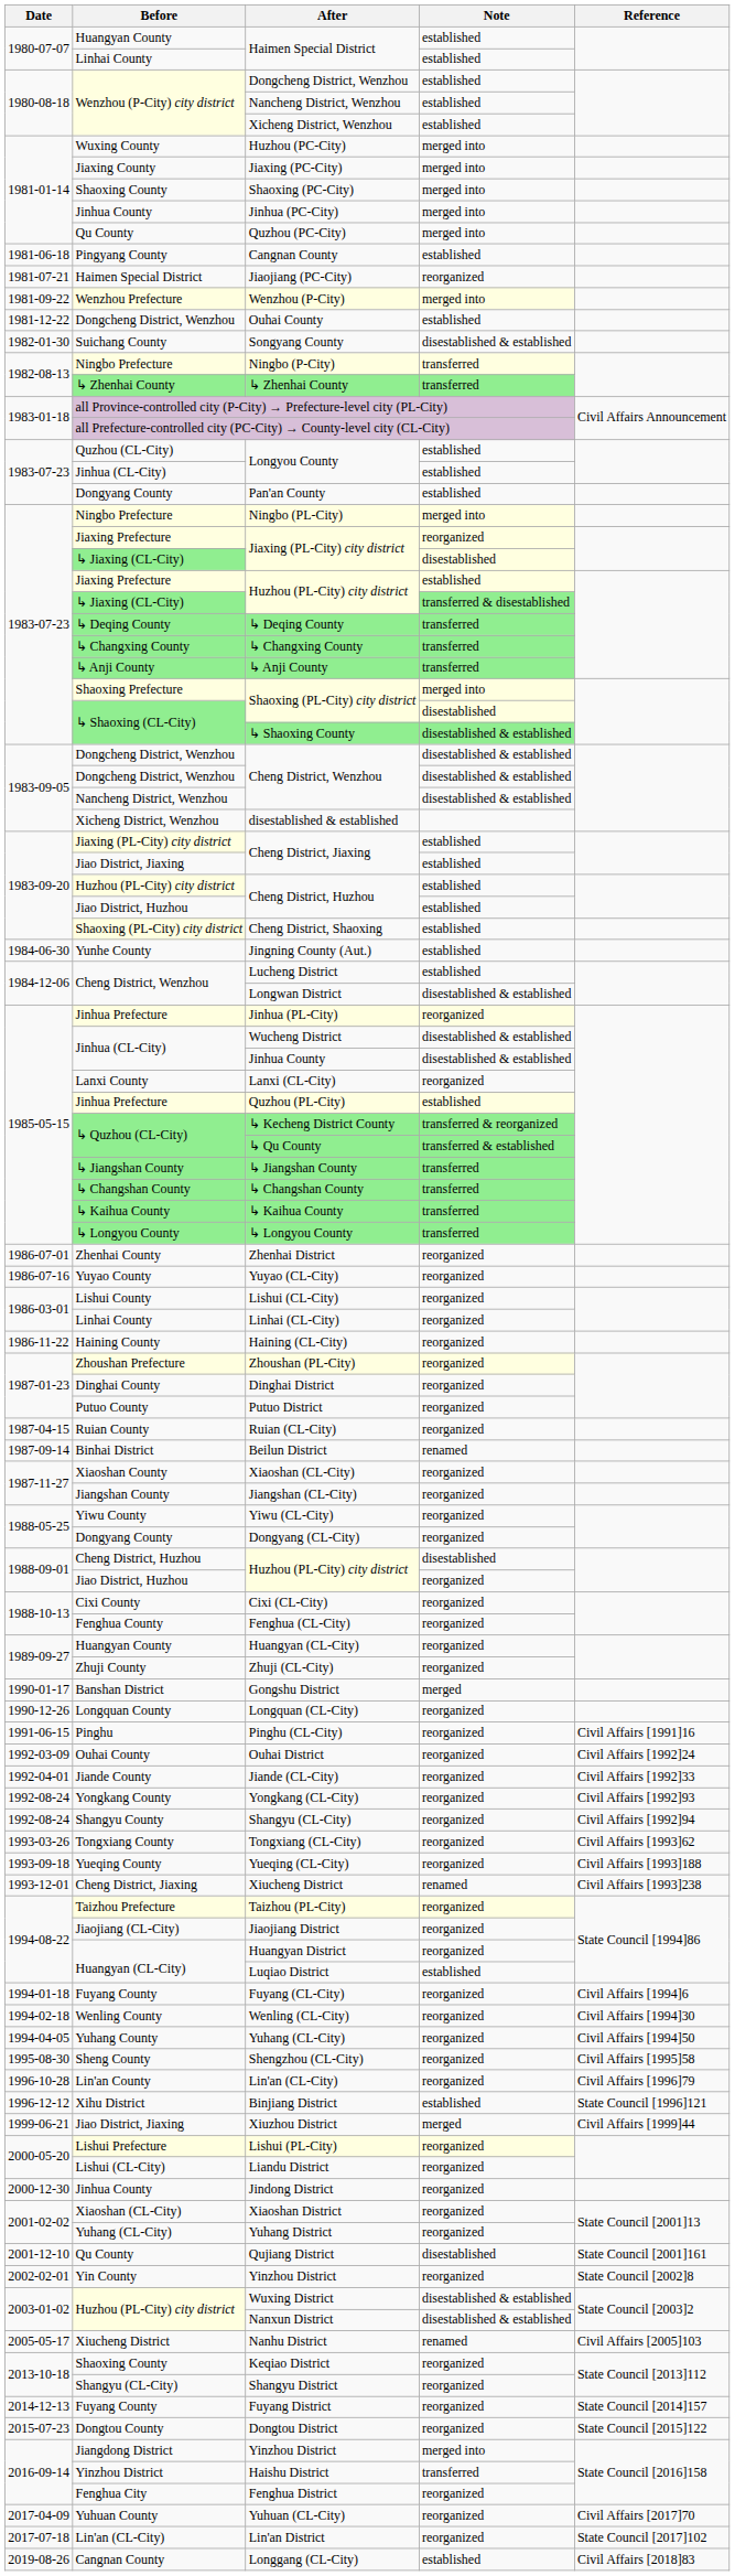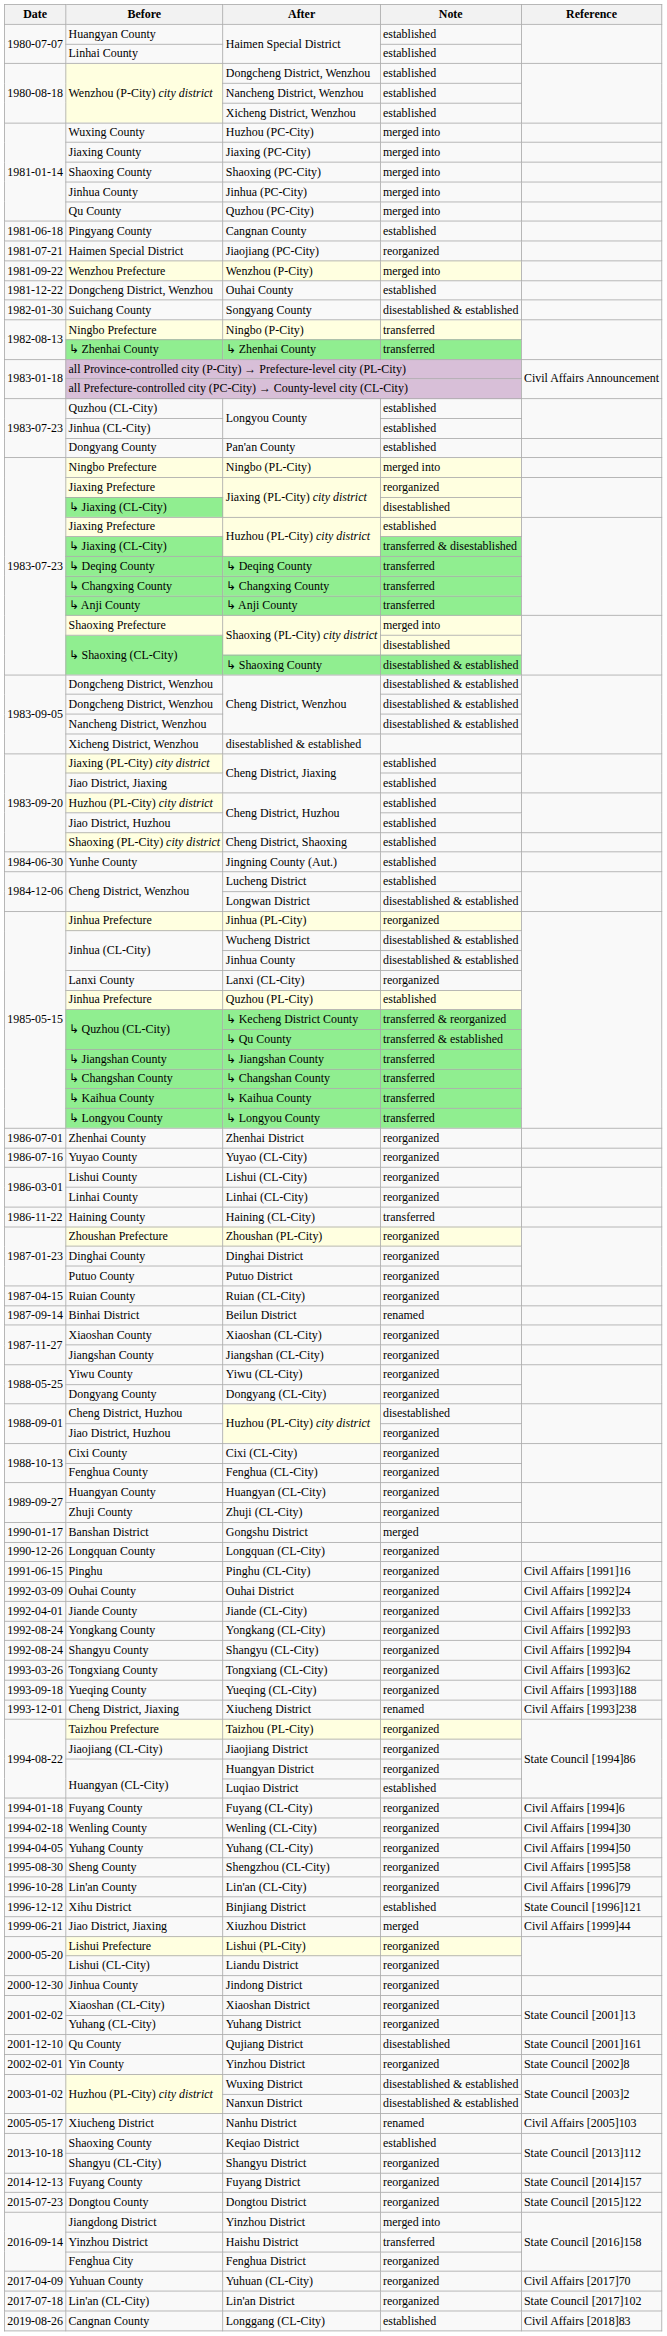Haining (CL-City) | Note: reorganized -> transferred
Keqiao District | Note: reorganized -> established
